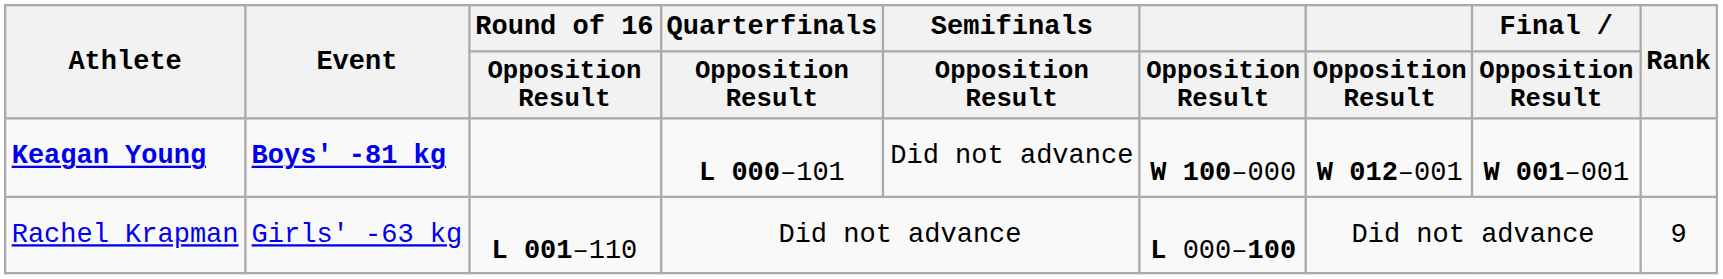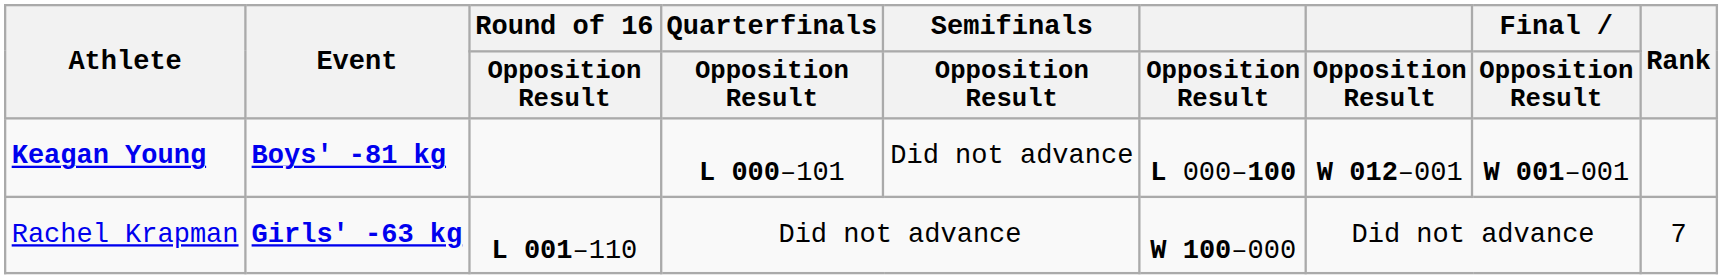Keagan Young | column 6: W 100–000 -> L 000–100
Rachel Krapman | Event: normal -> bold
Rachel Krapman | column 6: L 000–100 -> W 100–000
Rachel Krapman | Rank: 9 -> 7
